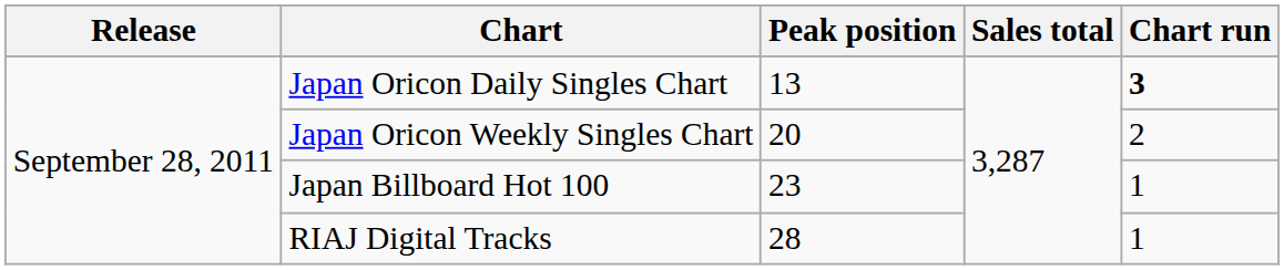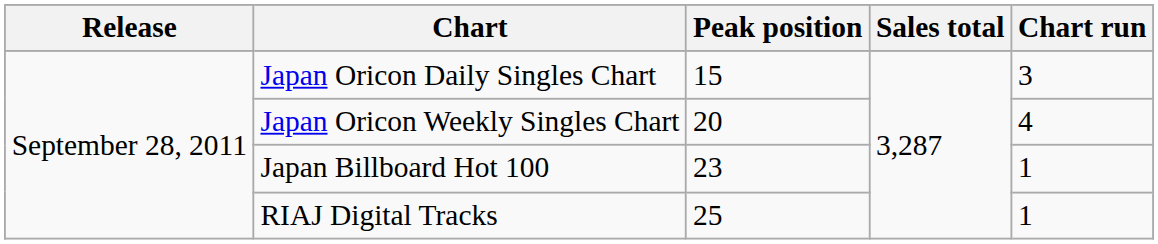Japan Oricon Daily Singles Chart | Peak position: 13 -> 15
Japan Oricon Daily Singles Chart | Chart run: bold -> normal
Japan Oricon Weekly Singles Chart | Chart run: 2 -> 4
RIAJ Digital Tracks | Peak position: 28 -> 25
